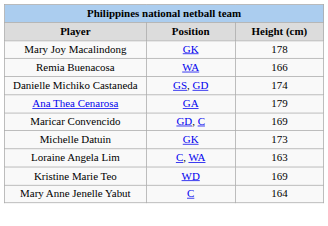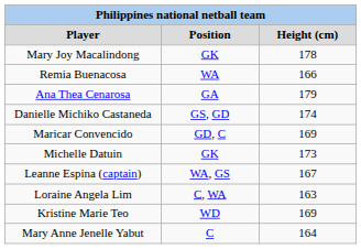rows swapped: Danielle Michiko Castaneda <-> Ana Thea Cenarosa
+ row: Leanne Espina (captain) | WA, GS | 167
